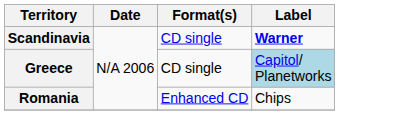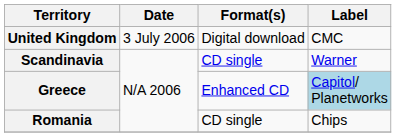+ row: United Kingdom | 3 July 2006 | Digital download | CMC
Scandinavia | Label: bold -> normal
Greece | Format(s): CD single -> Enhanced CD
Romania | Format(s): Enhanced CD -> CD single
